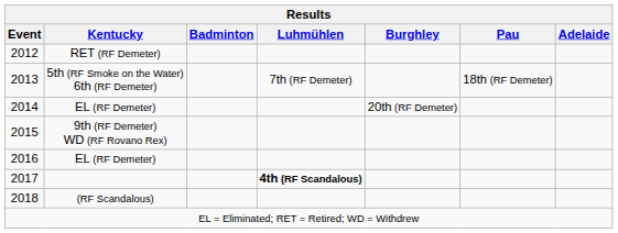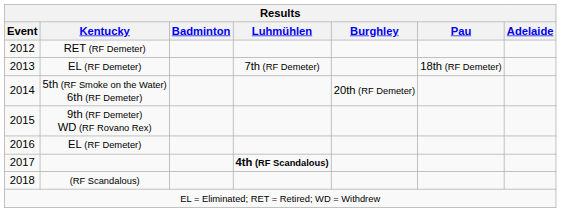2013 | Kentucky: 5th (RF Smoke on the Water) 6th (RF Demeter) -> EL (RF Demeter)
2014 | Kentucky: EL (RF Demeter) -> 5th (RF Smoke on the Water) 6th (RF Demeter)
